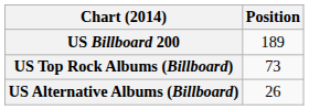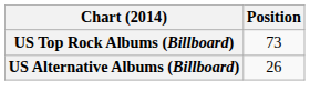- row: US Billboard 200 | 189
